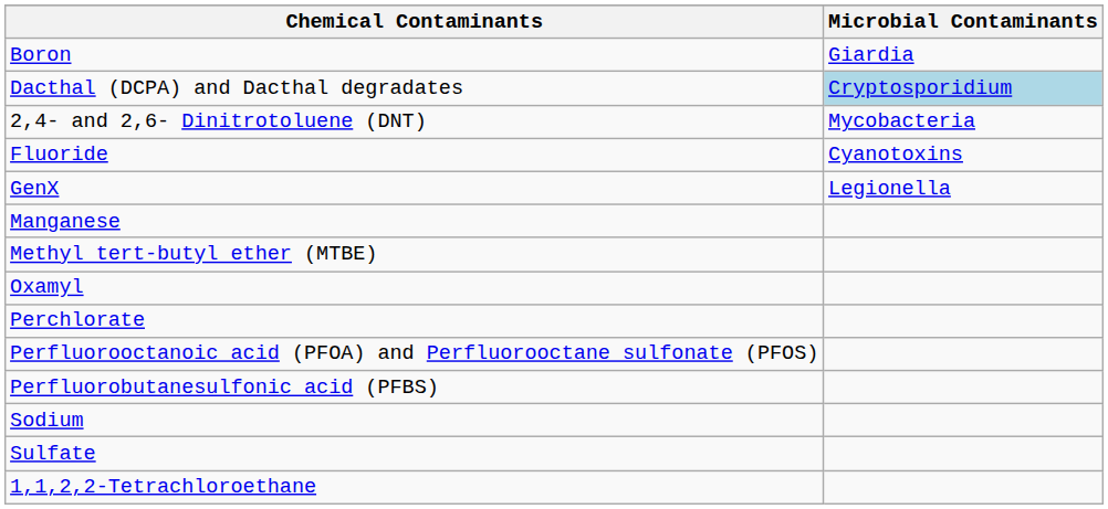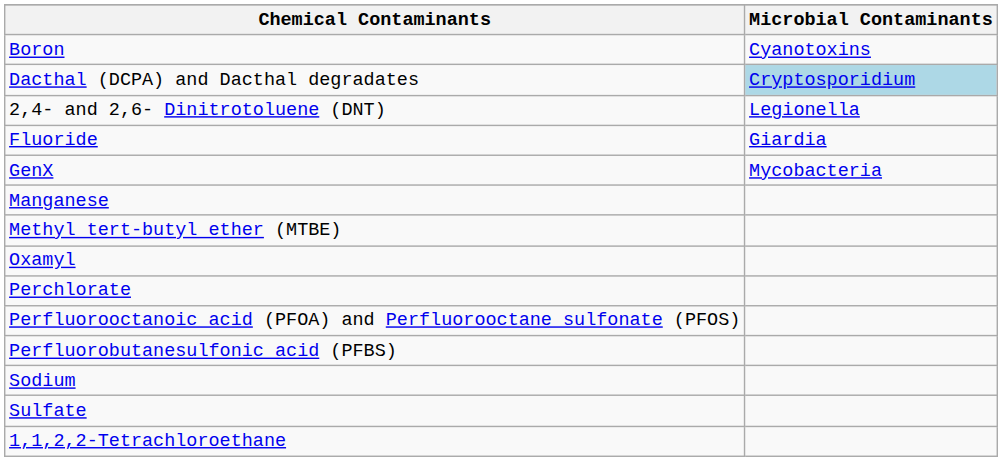Boron | Microbial Contaminants: Giardia -> Cyanotoxins
2,4- and 2,6- Dinitrotoluene (DNT) | Microbial Contaminants: Mycobacteria -> Legionella
Fluoride | Microbial Contaminants: Cyanotoxins -> Giardia
GenX | Microbial Contaminants: Legionella -> Mycobacteria
